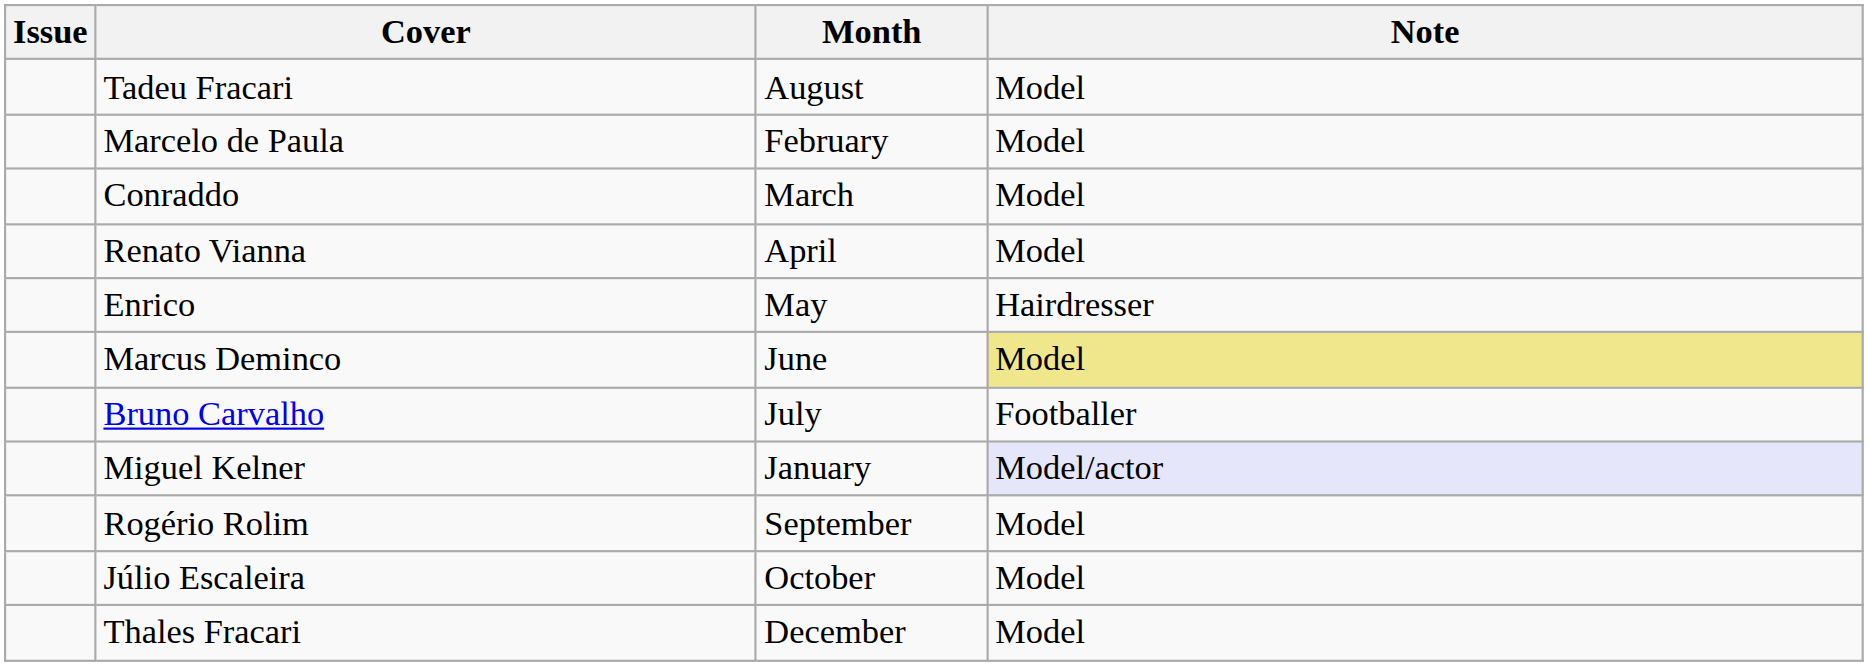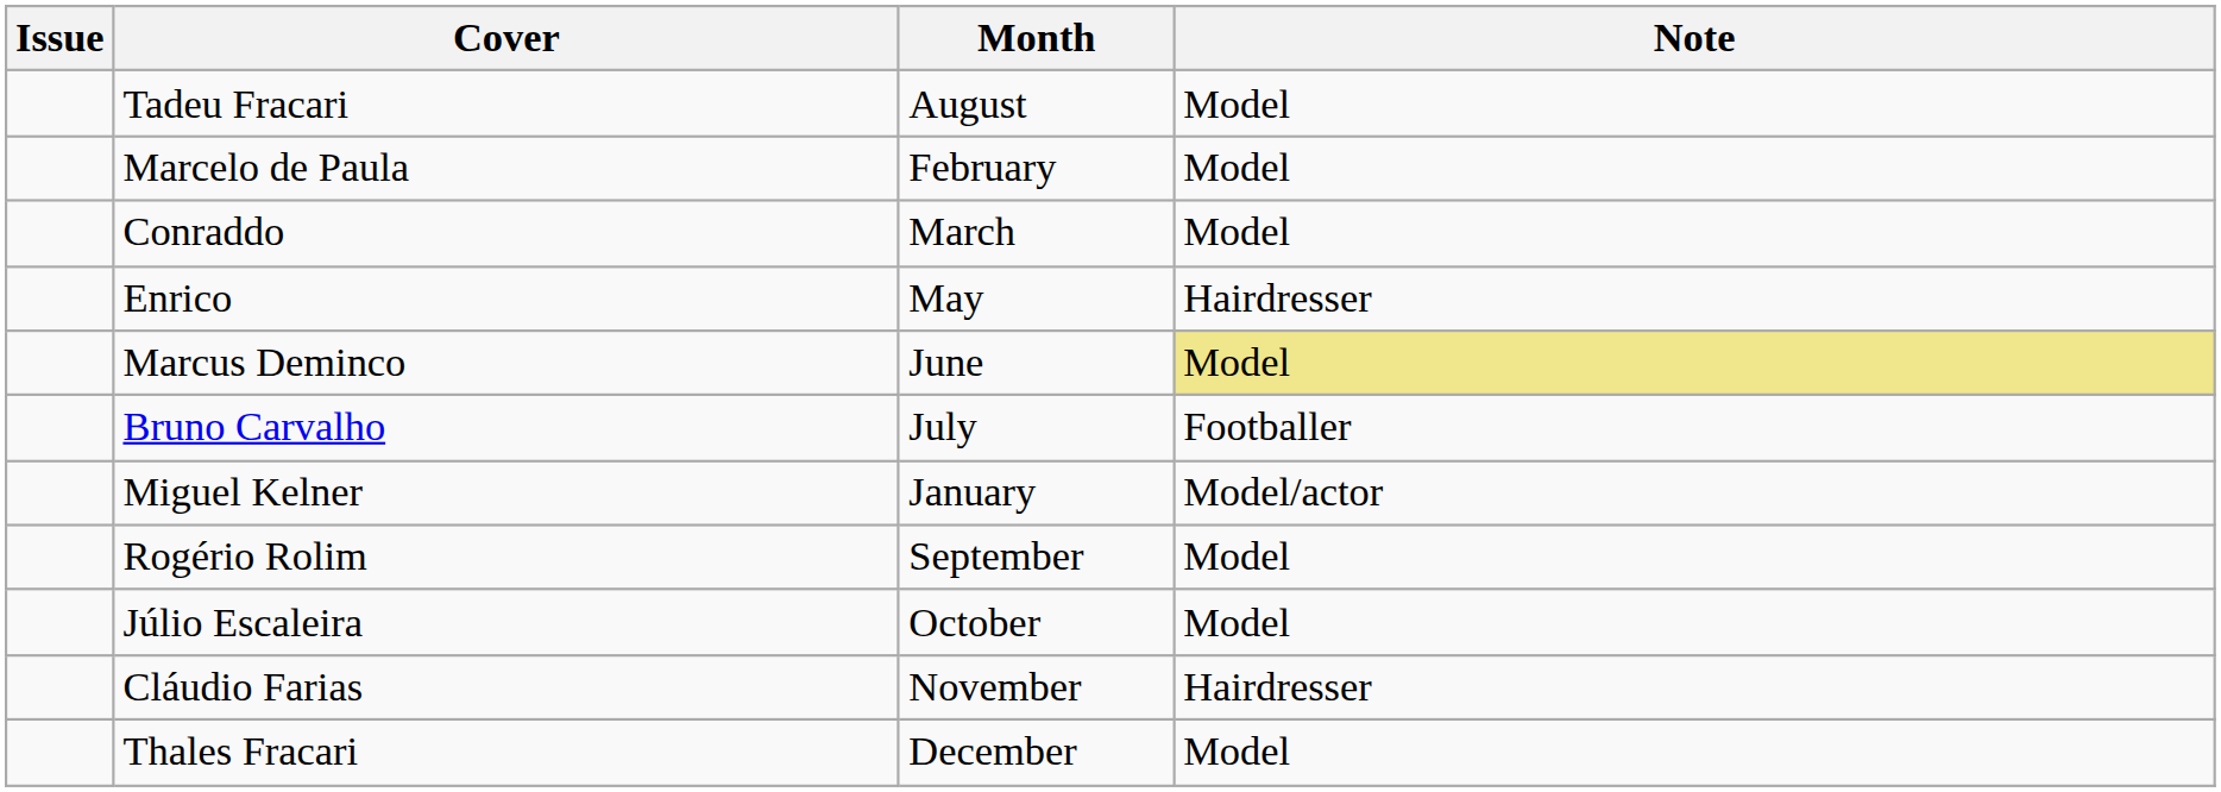- row: Renato Vianna | April | Model
Miguel Kelner | Note: lavender background -> no background
+ row: Cláudio Farias | November | Hairdresser
